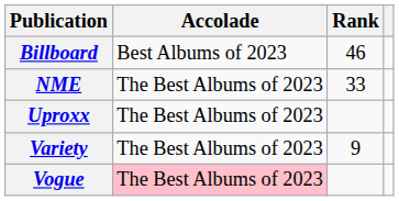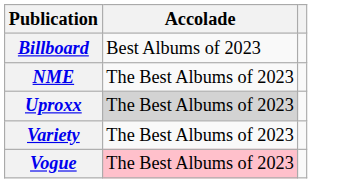- column: Rank | 46 | 33 | 9
Uproxx | Accolade: no background -> lightgrey background
